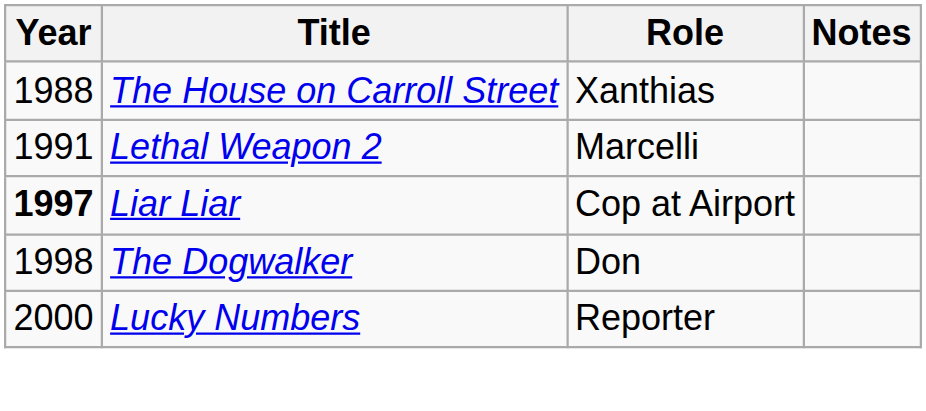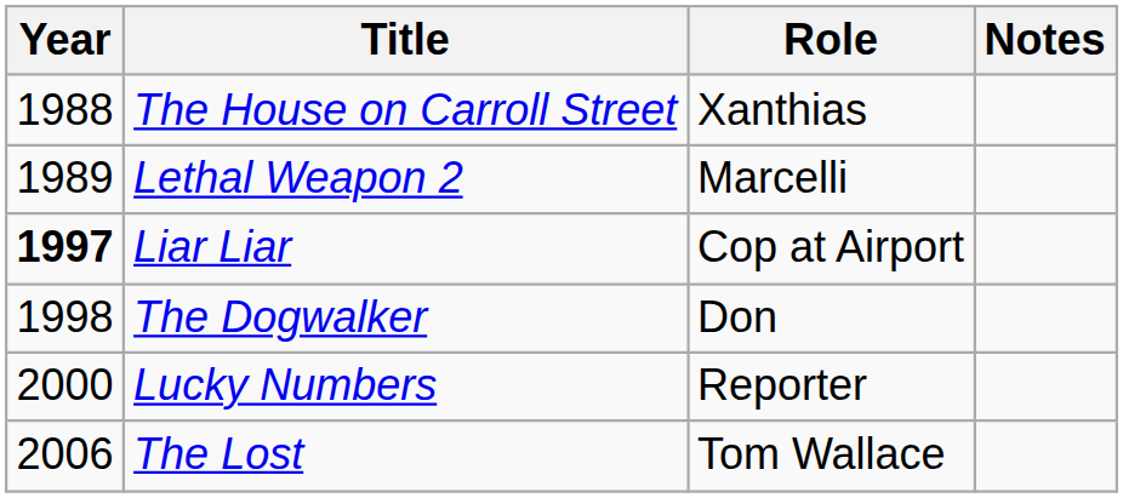Lethal Weapon 2 | Year: 1991 -> 1989
+ row: 2006 | The Lost | Tom Wallace
